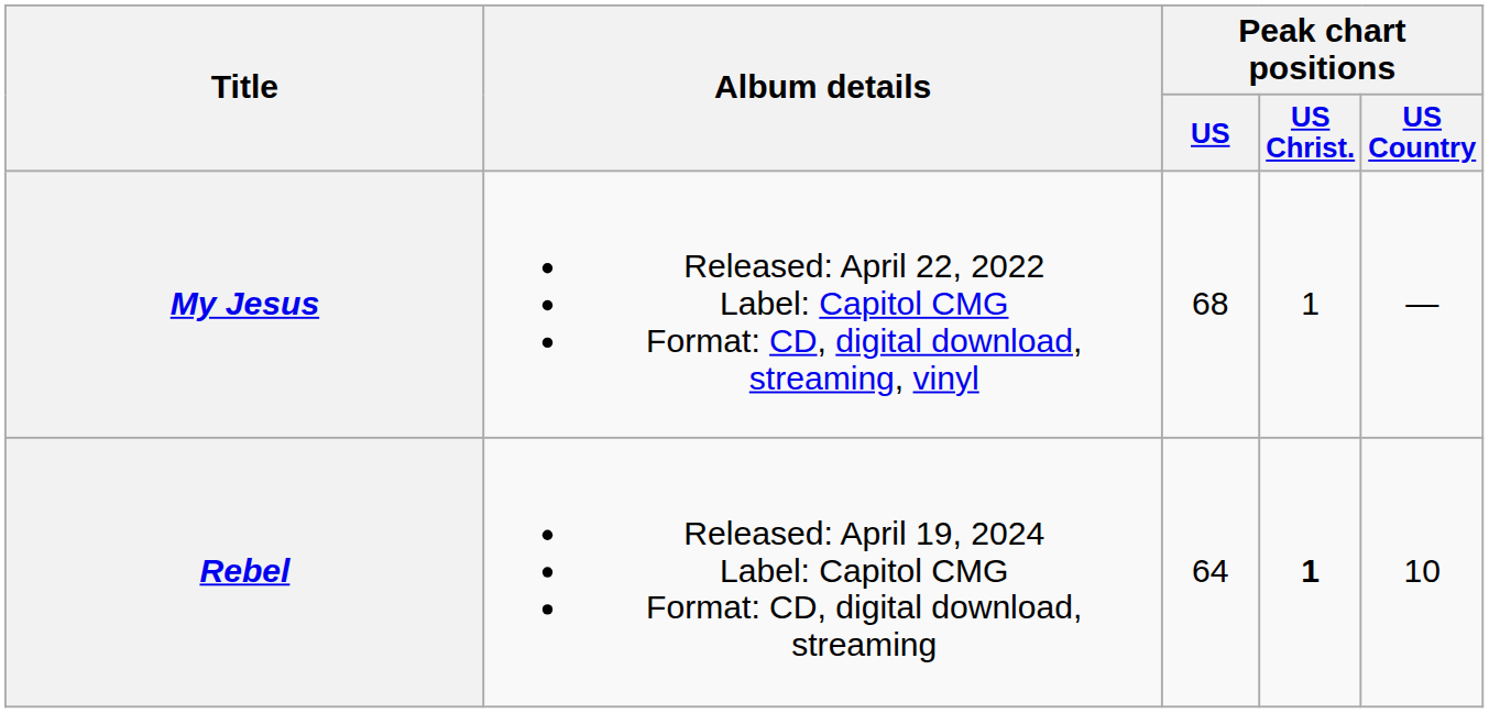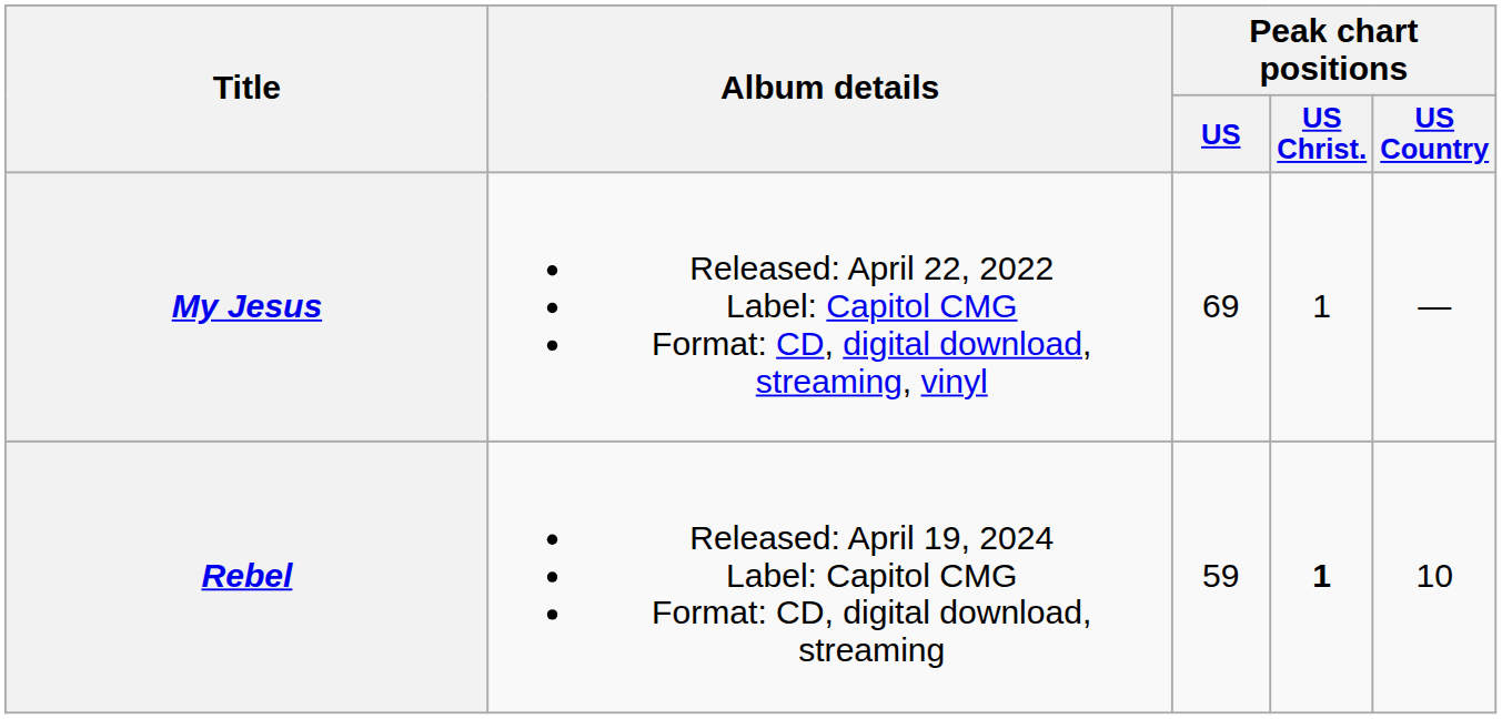My Jesus | Peak chart positions / US: 68 -> 69
Rebel | Peak chart positions / US: 64 -> 59
